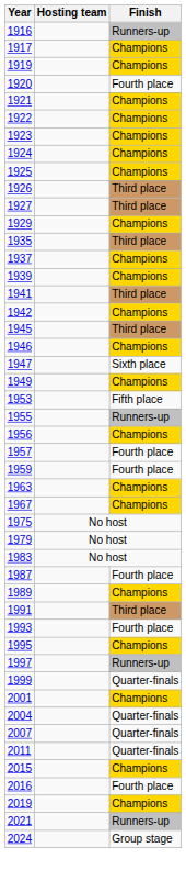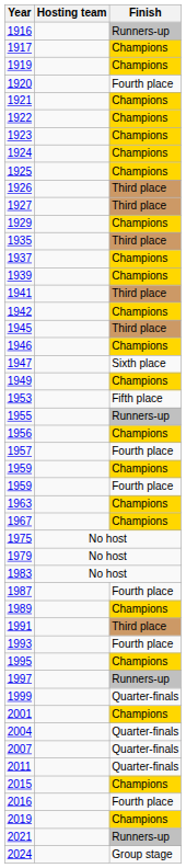+ row: 1959 | Champions
